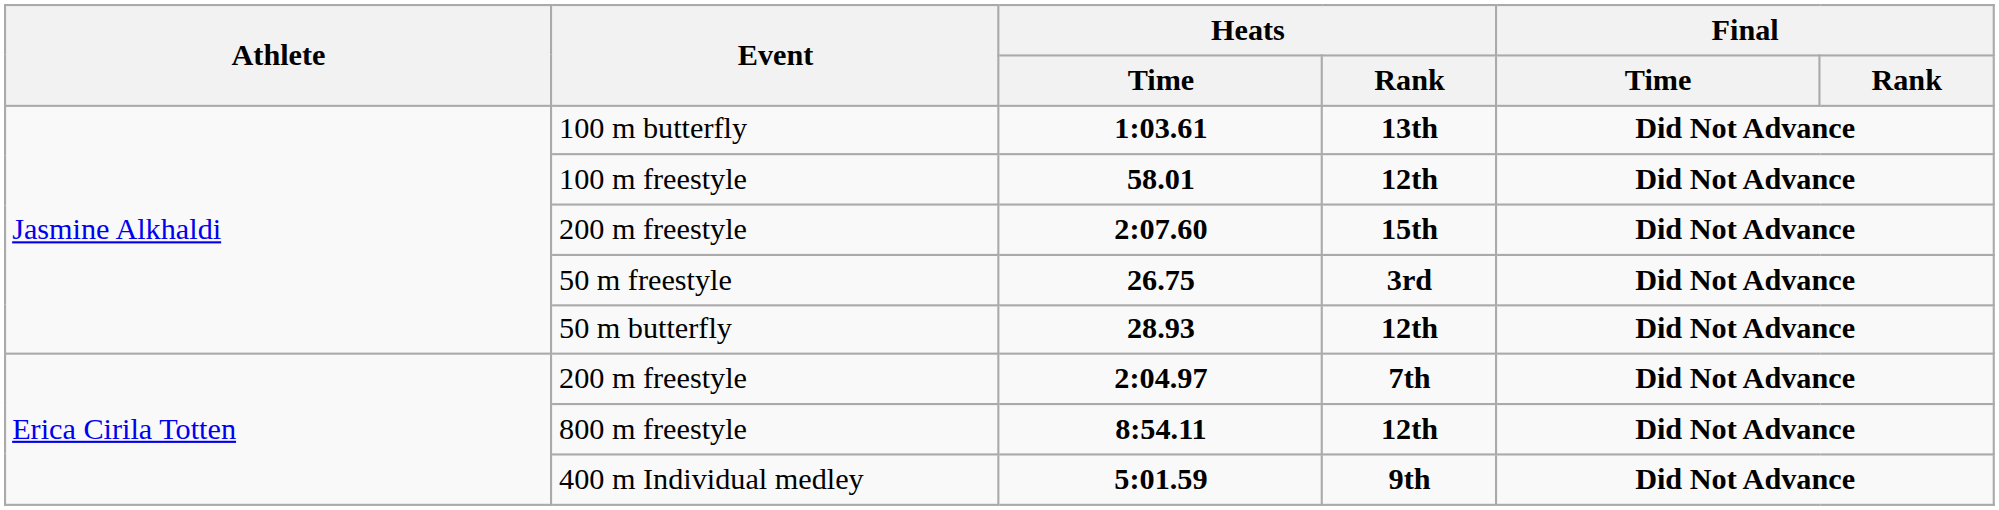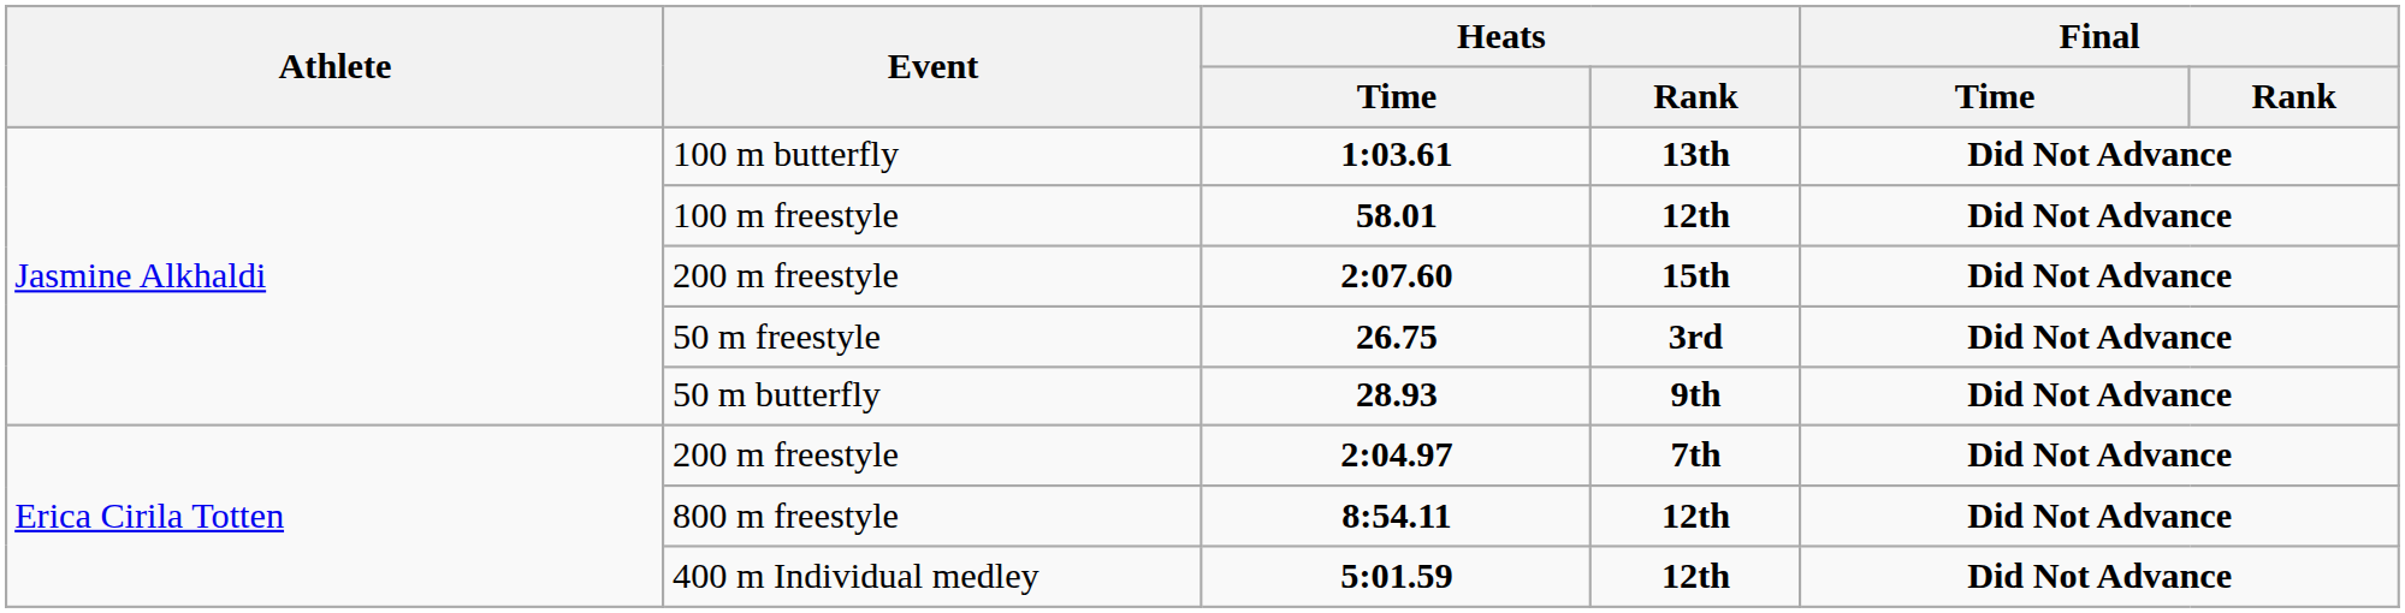28.93 | Heats / Rank: 12th -> 9th
5:01.59 | Heats / Rank: 9th -> 12th
